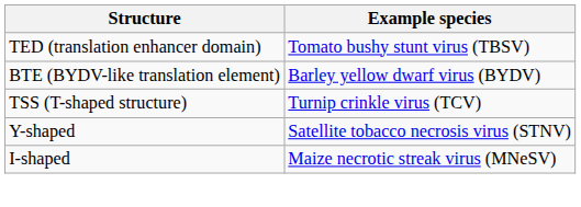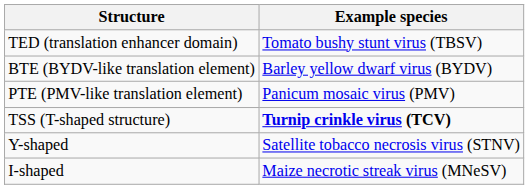+ row: PTE (PMV-like translation element) | Panicum mosaic virus (PMV)
TSS (T-shaped structure) | Example species: normal -> bold
